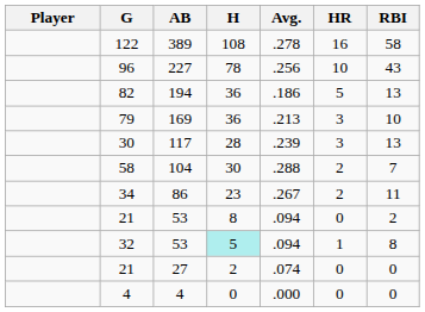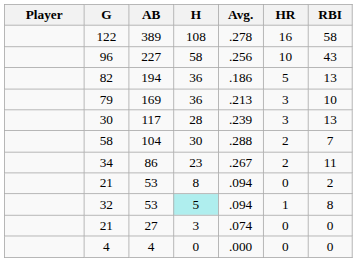96 | H: 78 -> 58
21 / 27 | H: 2 -> 3
